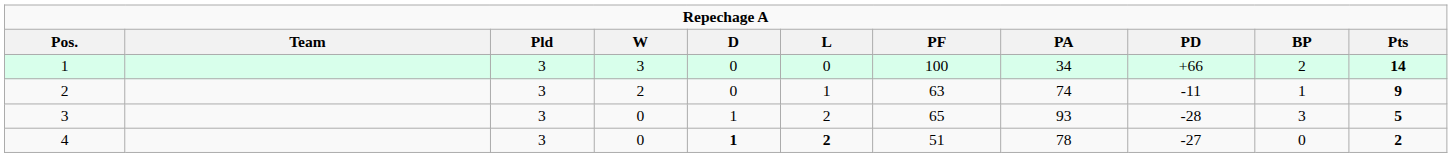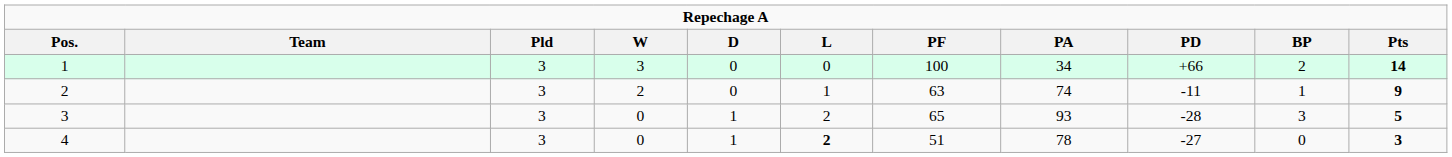4 | column 5: bold -> normal
4 | column 11: 2 -> 3
